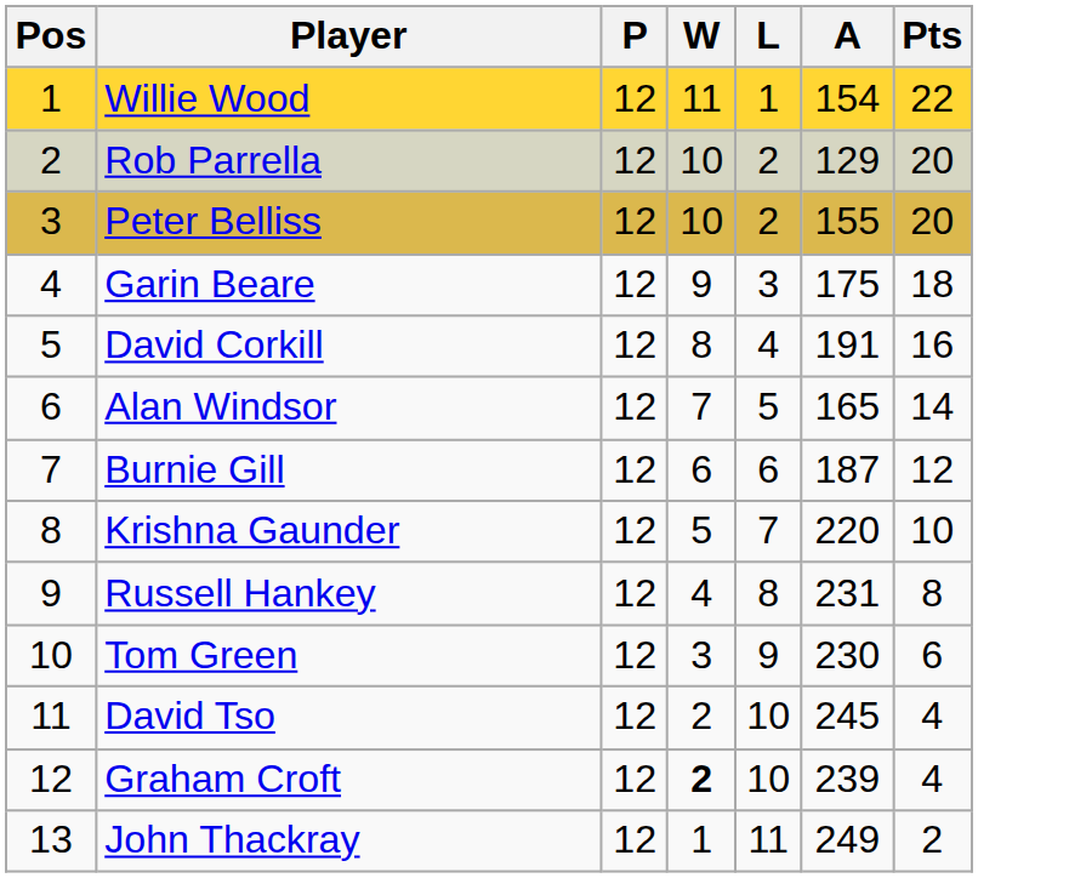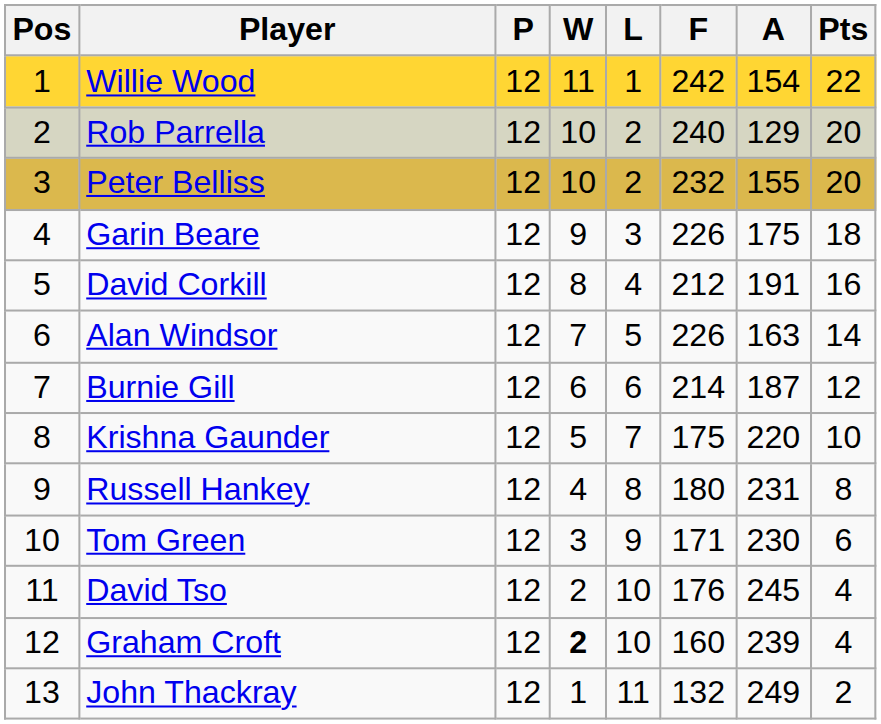+ column: F | 242 | 240 | 232 | 226 | 212 | 226 | 214 | 175 | 180 | 171 | 176 | 160 | 132
Alan Windsor | A: 165 -> 163
